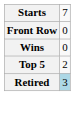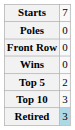+ row: Poles | 0
+ row: Top 10 | 3
